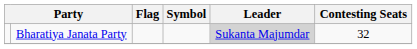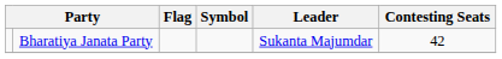Bharatiya Janata Party | Leader: lightgrey background -> no background
Bharatiya Janata Party | Contesting Seats: 32 -> 42
